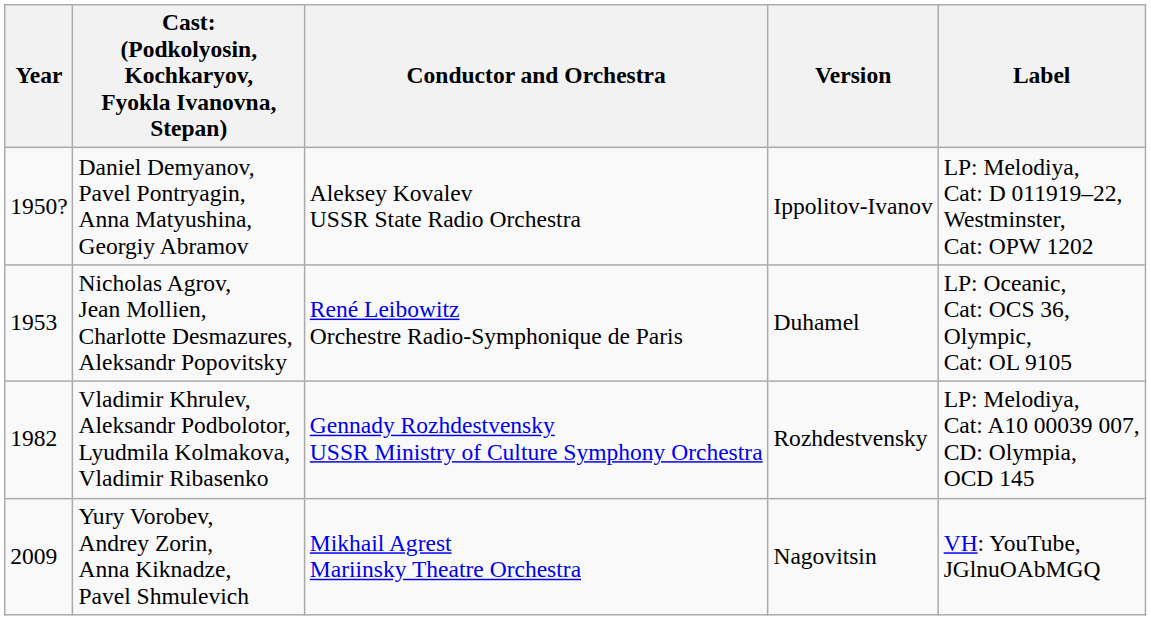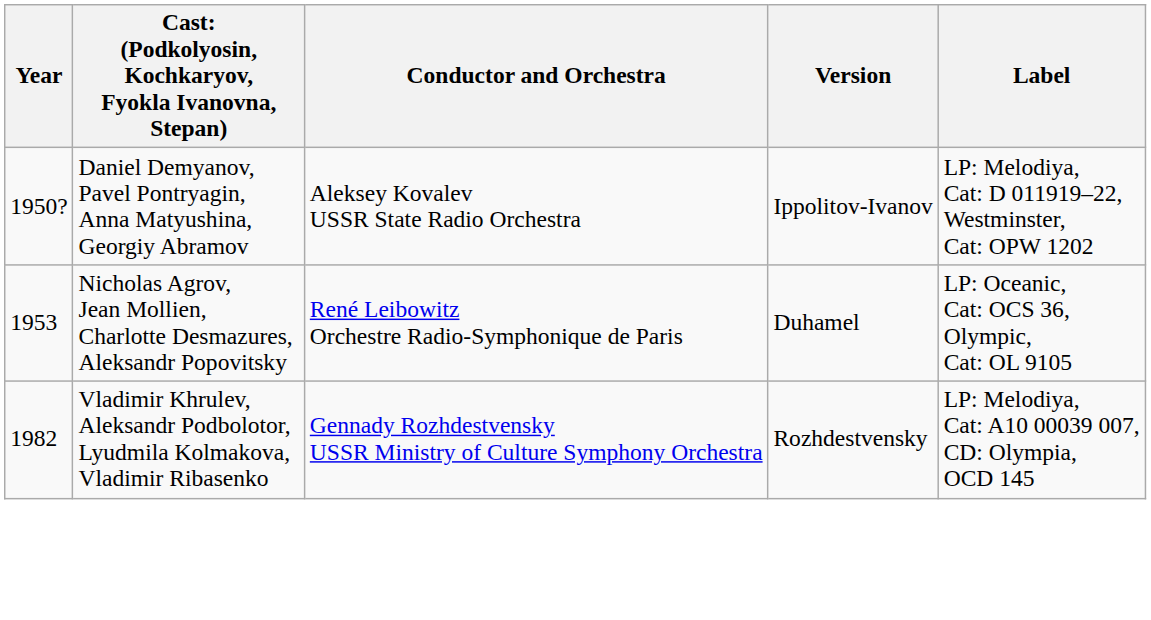- row: 2009 | Yury Vorobev, Andrey Zorin, Anna Kiknadze, Pavel Shmulevich | Mikhail Agrest Mariinsky Theatre Orchestra | Nagovitsin | VH: YouTube, JGlnuOAbMGQ
